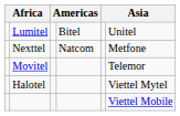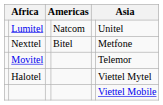Lumitel | column 4: Bitel -> Natcom
Nexttel | column 4: Natcom -> Bitel
